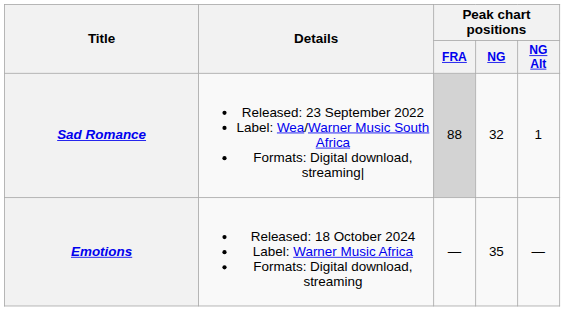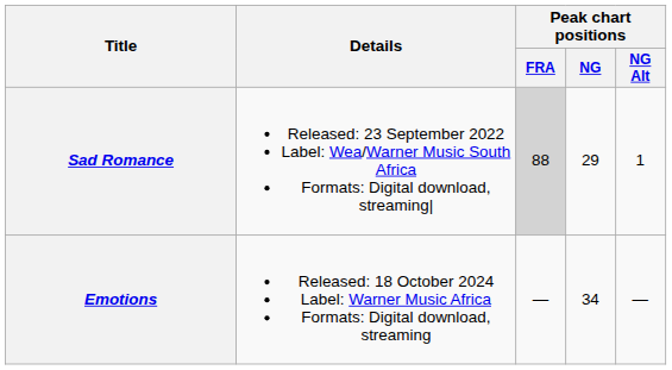Sad Romance | Peak chart positions / NG: 32 -> 29
Emotions | Peak chart positions / NG: 35 -> 34
